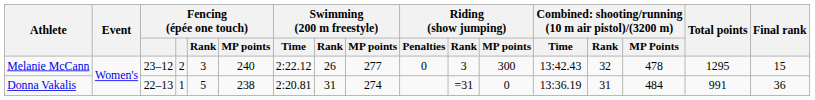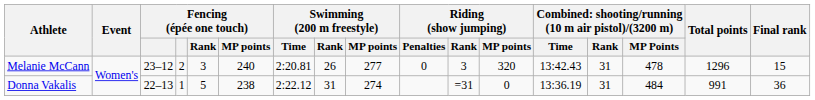Melanie McCann | Swimming (200 m freestyle) / Time: 2:22.12 -> 2:20.81
Melanie McCann | Riding (show jumping) / MP points: 300 -> 320
Melanie McCann | column 14: 32 -> 31
Melanie McCann | Total points: 1295 -> 1296
Donna Vakalis | Swimming (200 m freestyle) / Time: 2:20.81 -> 2:22.12
